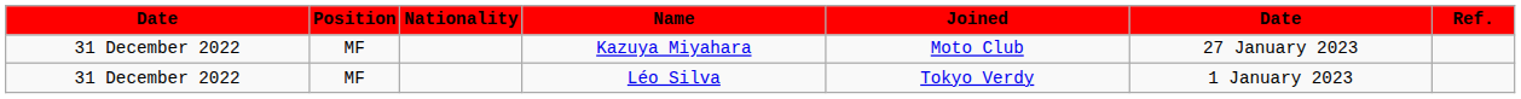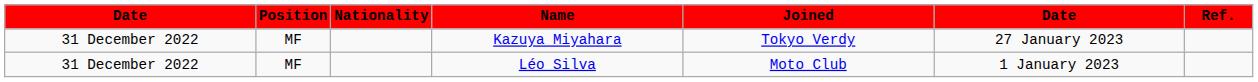Kazuya Miyahara | Joined: Moto Club -> Tokyo Verdy
Léo Silva | Joined: Tokyo Verdy -> Moto Club
